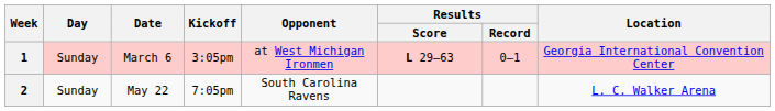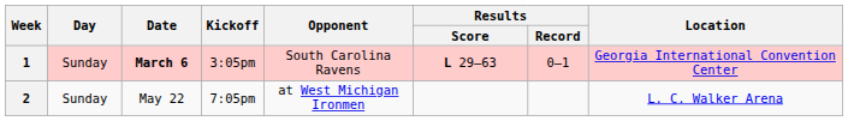1 | Date: normal -> bold
1 | Opponent: at West Michigan Ironmen -> South Carolina Ravens
2 | Opponent: South Carolina Ravens -> at West Michigan Ironmen
